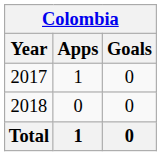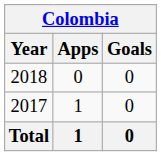rows swapped: 2017 <-> 2018
